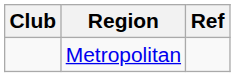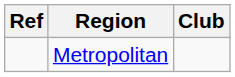columns swapped: Club <-> Ref
